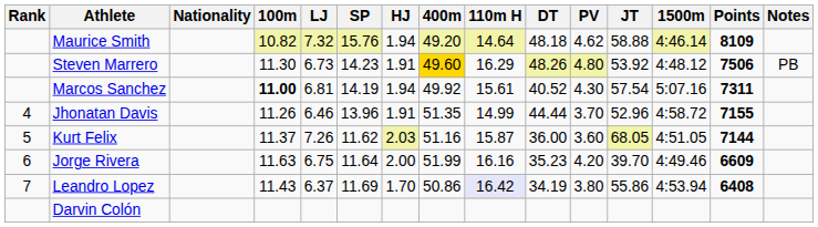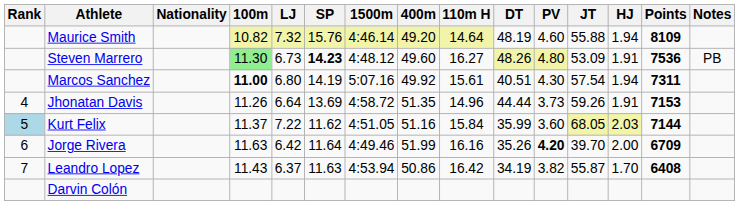columns swapped: HJ <-> 1500m
Maurice Smith | DT: 48.18 -> 48.19
Maurice Smith | PV: 4.62 -> 4.60
Maurice Smith | JT: 58.88 -> 55.88
Steven Marrero | 100m: no background -> lightgreen background
Steven Marrero | SP: normal -> bold
Steven Marrero | 400m: gold background -> no background
Steven Marrero | 110m H: 16.29 -> 16.27
Steven Marrero | JT: 53.92 -> 53.09
Steven Marrero | Points: 7506 -> 7536
Marcos Sanchez | LJ: 6.81 -> 6.80
Marcos Sanchez | DT: 40.52 -> 40.51
Jhonatan Davis | LJ: 6.46 -> 6.64
Jhonatan Davis | SP: 13.96 -> 13.69
Jhonatan Davis | 110m H: 14.99 -> 14.96
Jhonatan Davis | PV: 3.70 -> 3.73
Jhonatan Davis | JT: 52.96 -> 59.26
Jhonatan Davis | Points: 7155 -> 7153
Kurt Felix | Rank: no background -> lightblue background
Kurt Felix | LJ: 7.26 -> 7.22
Kurt Felix | 110m H: 15.87 -> 15.84
Kurt Felix | DT: 36.00 -> 35.99
Jorge Rivera | LJ: 6.75 -> 6.42
Jorge Rivera | DT: 35.23 -> 35.26
Jorge Rivera | PV: normal -> bold
Jorge Rivera | Points: 6609 -> 6709
Leandro Lopez | SP: 11.69 -> 11.63
Leandro Lopez | 110m H: lavender background -> no background
Leandro Lopez | PV: 3.80 -> 3.82
Leandro Lopez | JT: 55.86 -> 55.87
